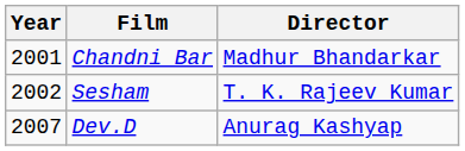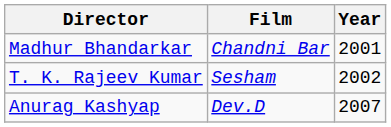columns swapped: Year <-> Director
